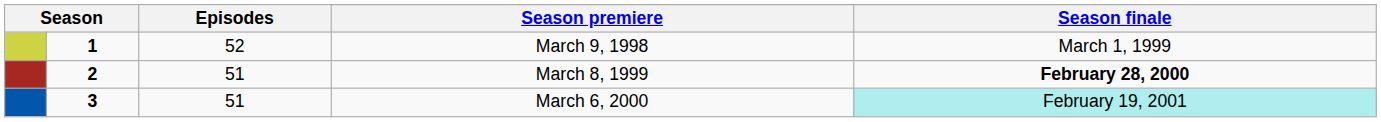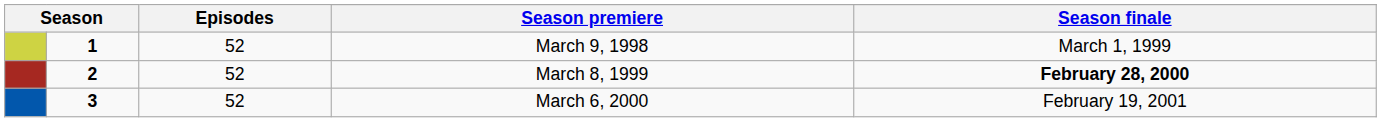March 8, 1999 | Episodes: 51 -> 52
March 6, 2000 | Episodes: 51 -> 52
March 6, 2000 | Season finale: paleturquoise background -> no background
